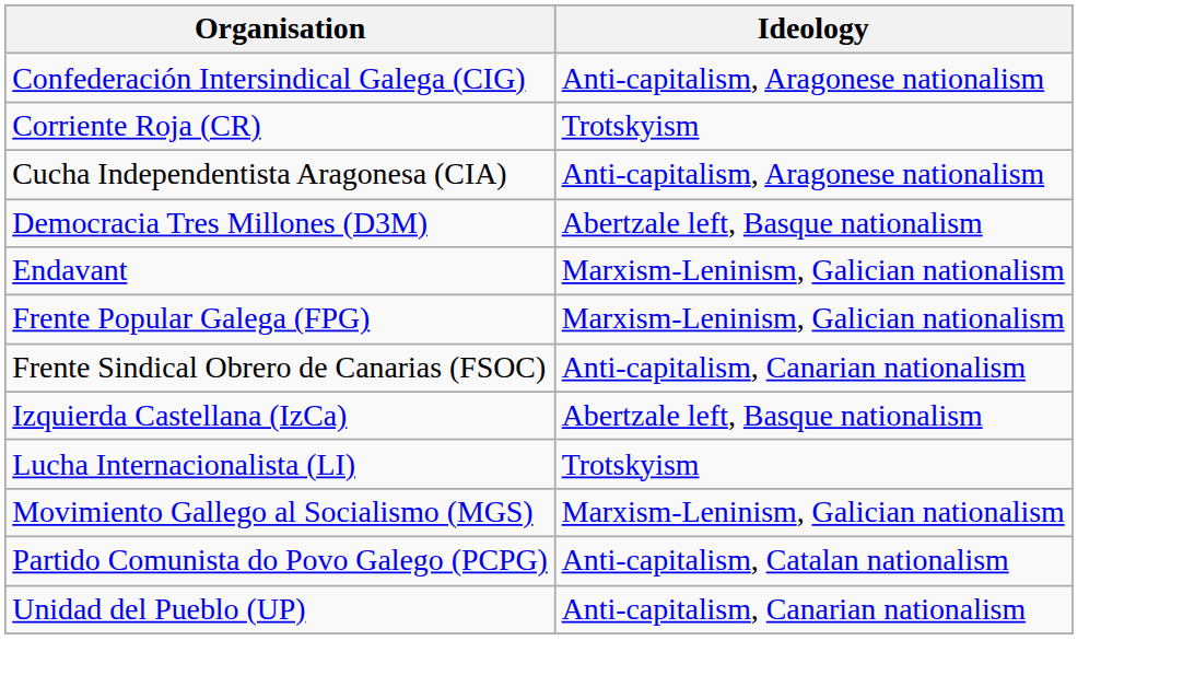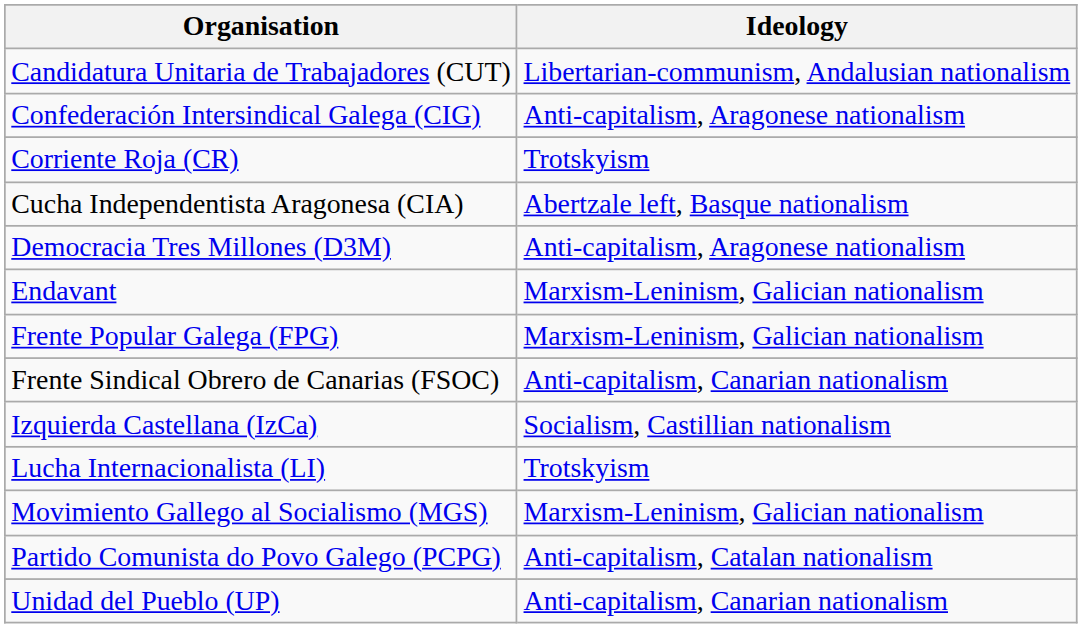+ row: Candidatura Unitaria de Trabajadores (CUT) | Libertarian-communism, Andalusian nationalism
Cucha Independentista Aragonesa (CIA) | Ideology: Anti-capitalism, Aragonese nationalism -> Abertzale left, Basque nationalism
Democracia Tres Millones (D3M) | Ideology: Abertzale left, Basque nationalism -> Anti-capitalism, Aragonese nationalism
Izquierda Castellana (IzCa) | Ideology: Abertzale left, Basque nationalism -> Socialism, Castillian nationalism
